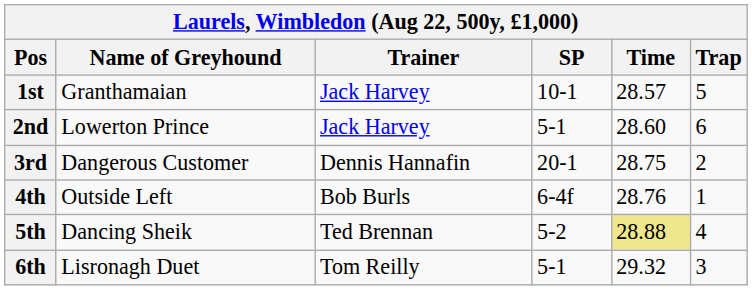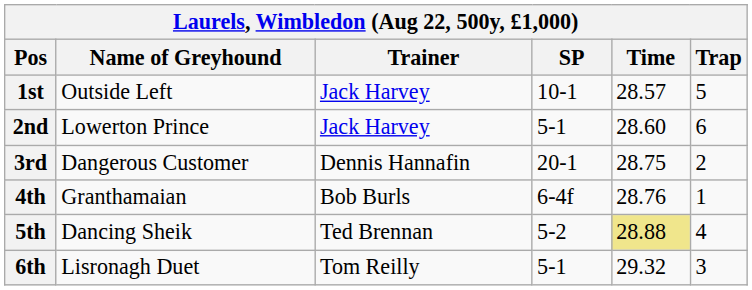1st | Name of Greyhound: Granthamaian -> Outside Left
4th | Name of Greyhound: Outside Left -> Granthamaian
